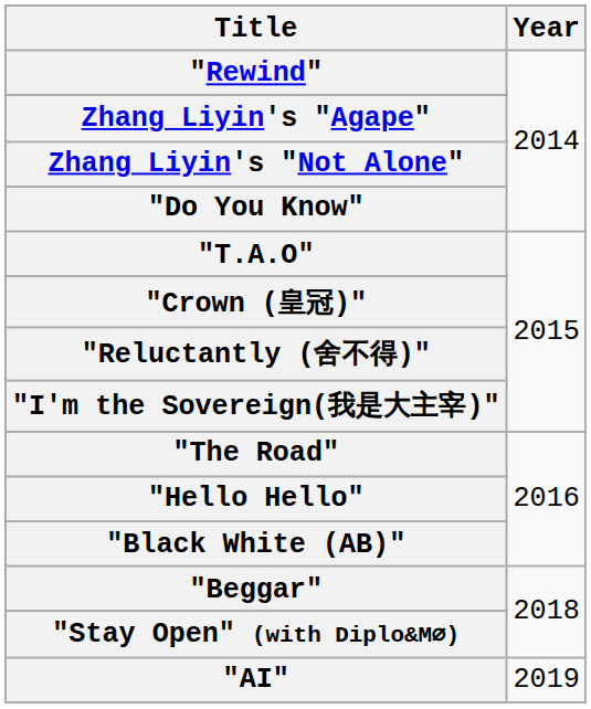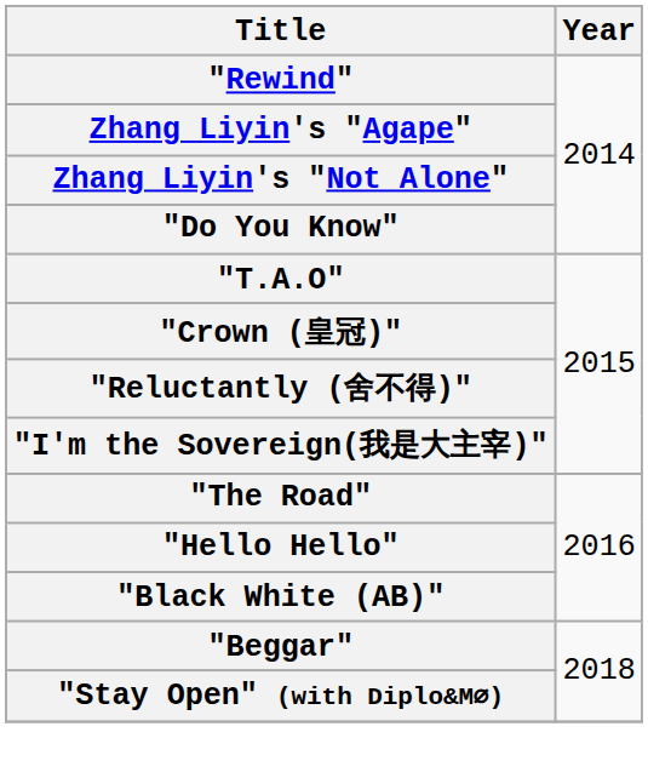- row: "AI" | 2019
